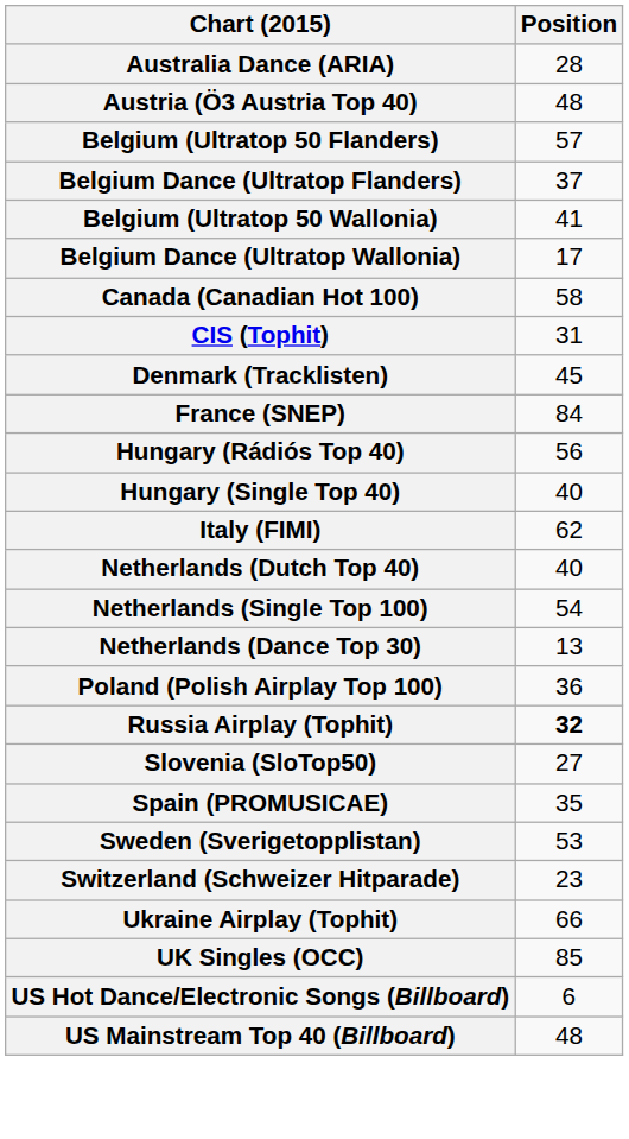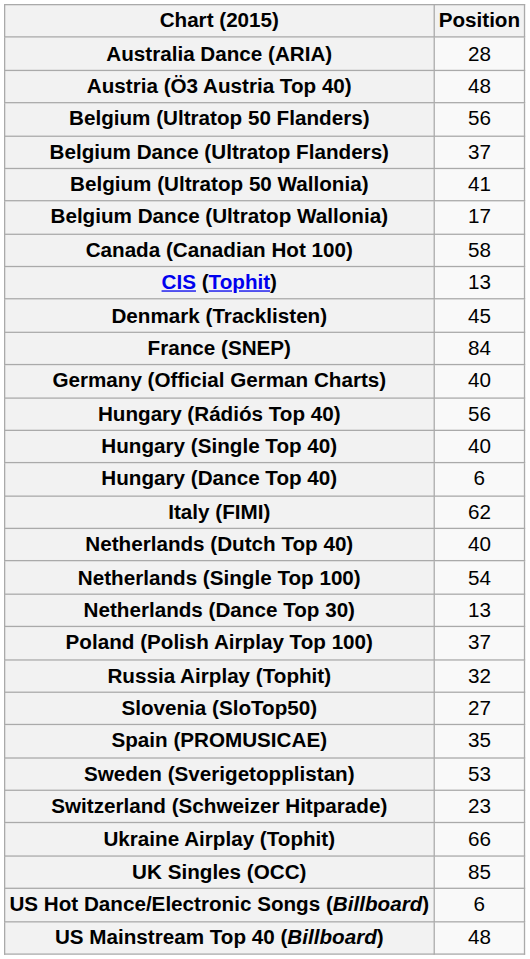Belgium (Ultratop 50 Flanders) | Position: 57 -> 56
CIS (Tophit) | Position: 31 -> 13
+ row: Germany (Official German Charts) | 40
+ row: Hungary (Dance Top 40) | 6
Poland (Polish Airplay Top 100) | Position: 36 -> 37
Russia Airplay (Tophit) | Position: bold -> normal
